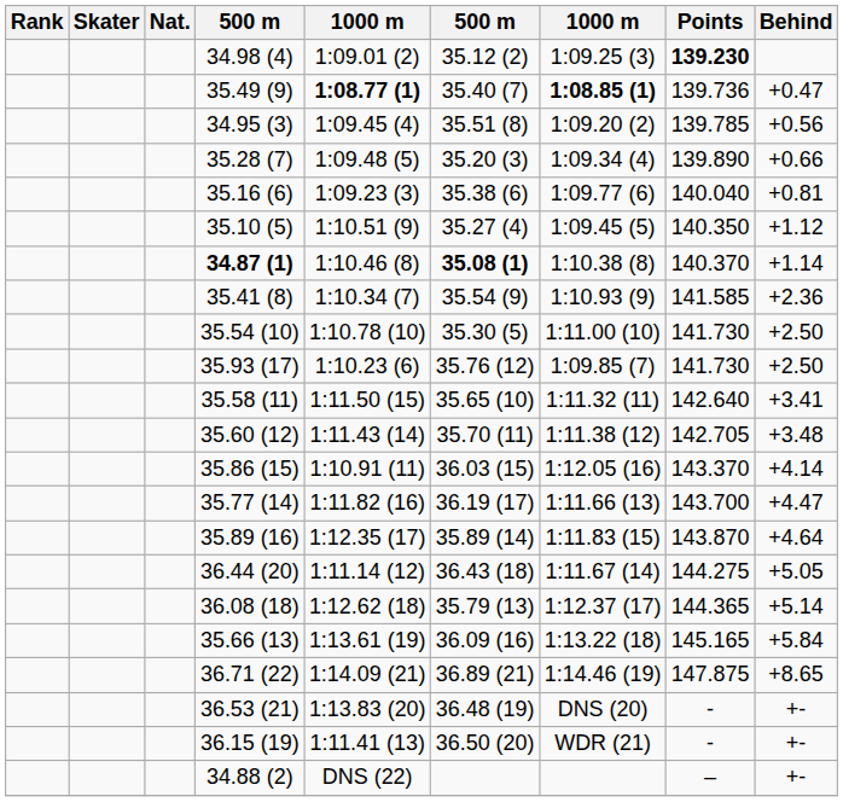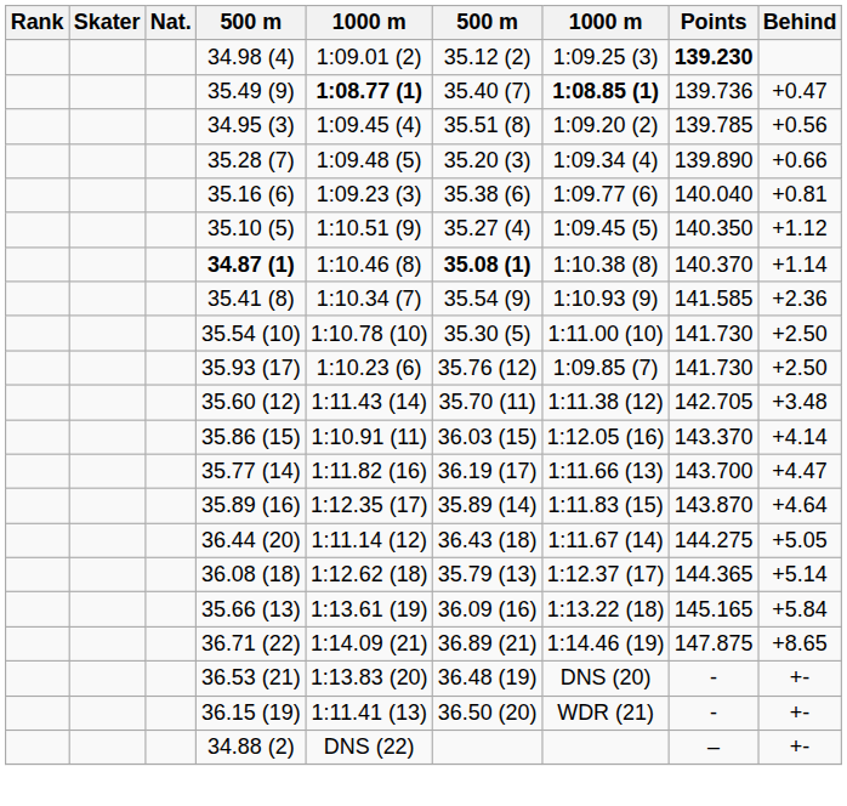- row: 35.58 (11) | 1:11.50 (15) | 35.65 (10) | 1:11.32 (11) | 142.640 | +3.41
